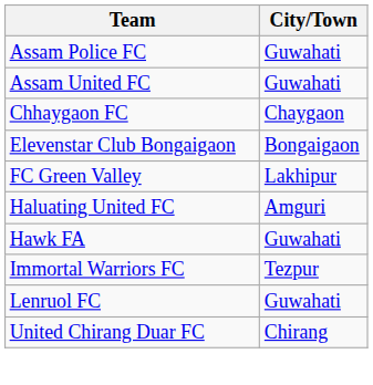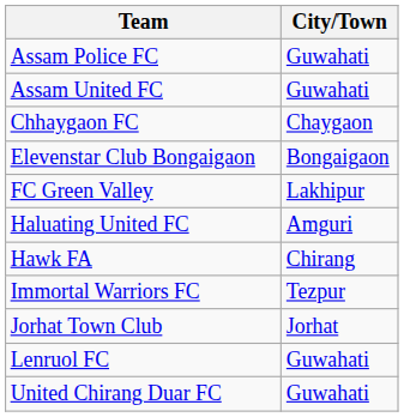Hawk FA | City/Town: Guwahati -> Chirang
+ row: Jorhat Town Club | Jorhat
United Chirang Duar FC | City/Town: Chirang -> Guwahati
